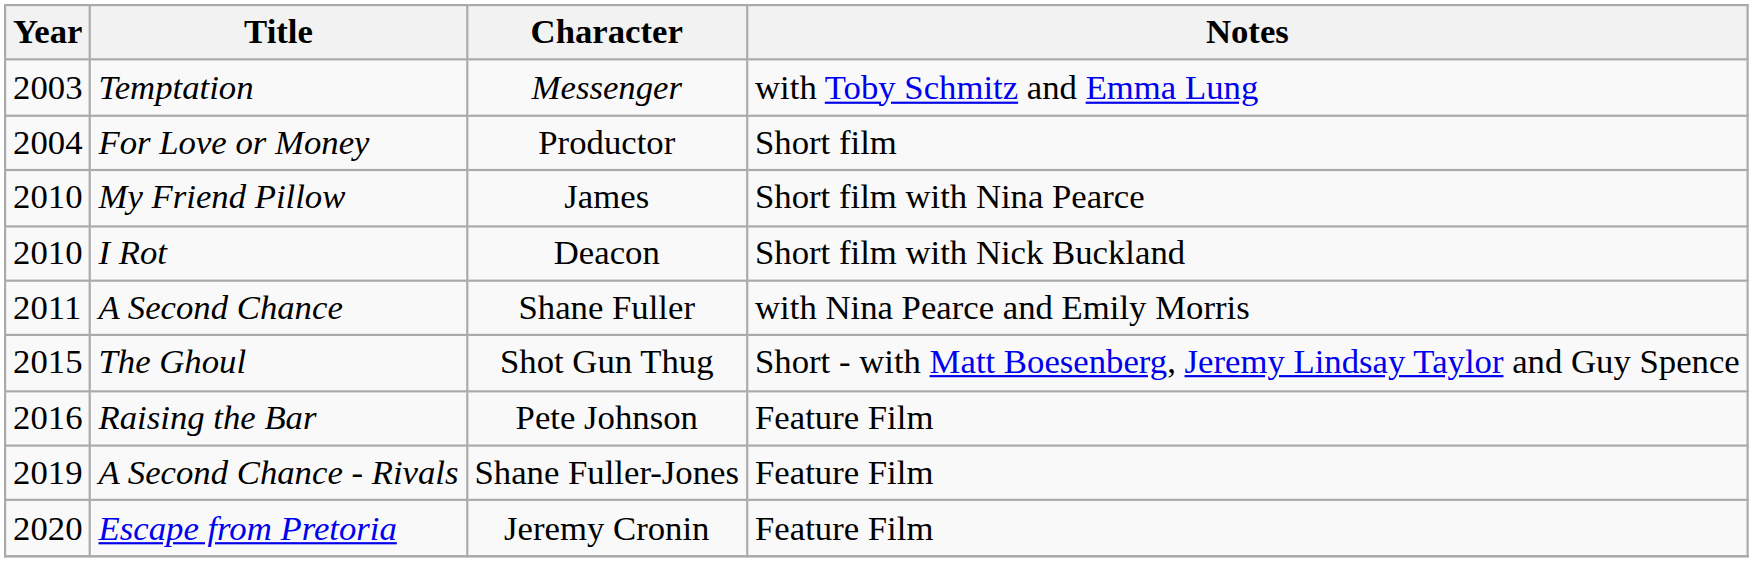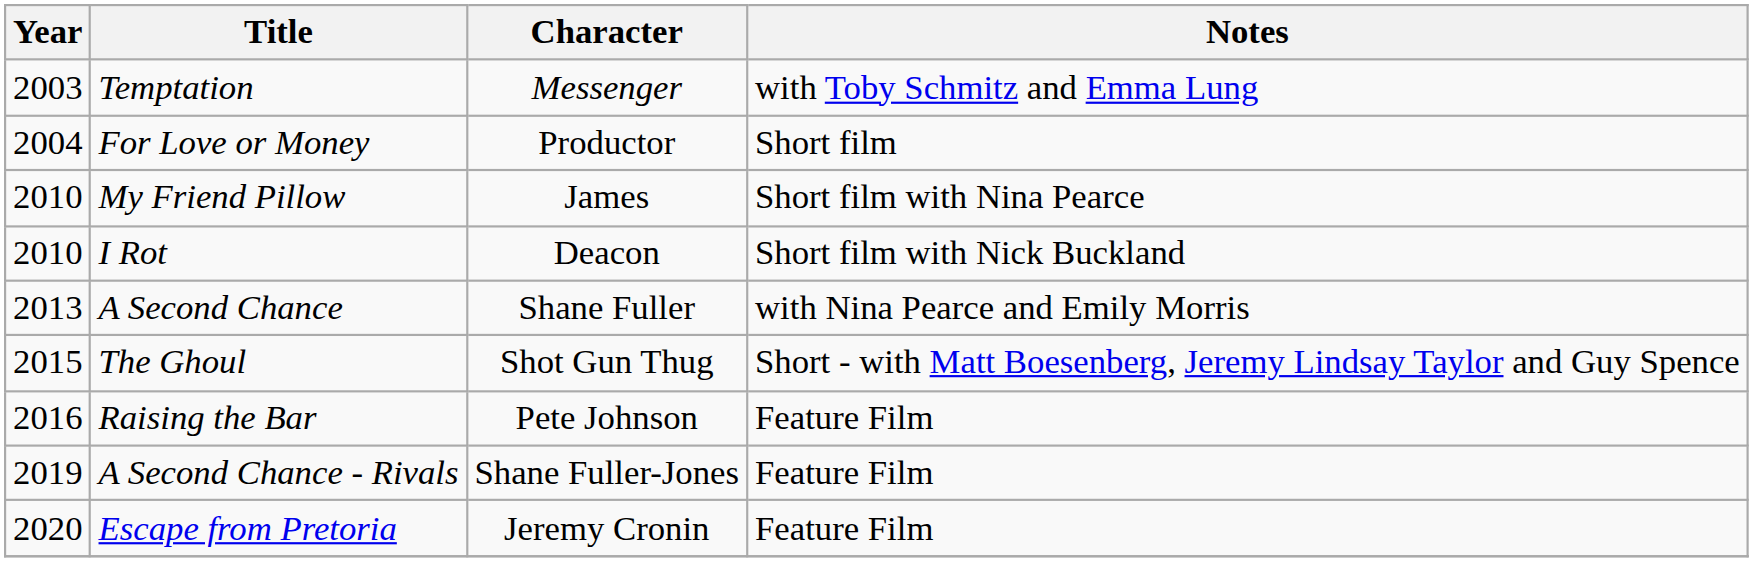A Second Chance | Year: 2011 -> 2013
